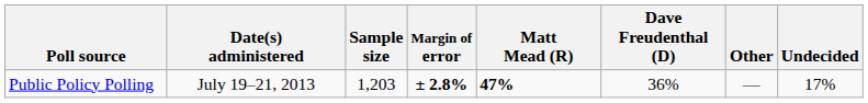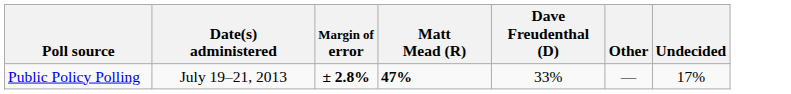- column: Sample size | 1,203
Public Policy Polling | Dave Freudenthal (D): 36% -> 33%
